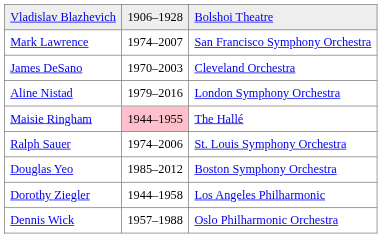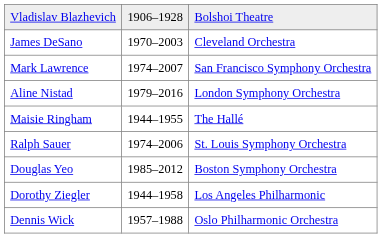rows swapped: James DeSano <-> Mark Lawrence
Maisie Ringham | column 2: pink background -> no background
